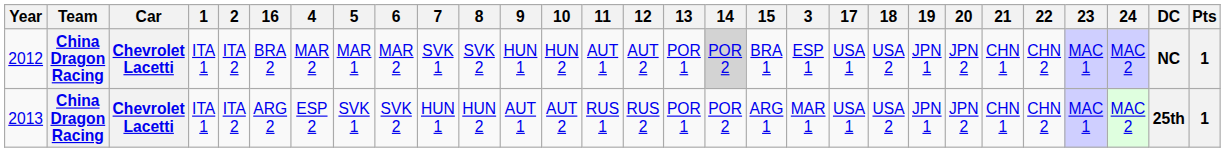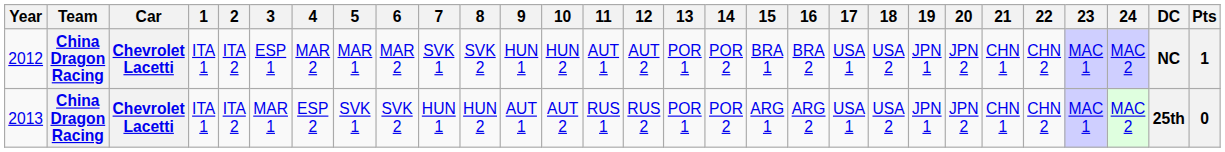columns swapped: 3 <-> 16
2012 | 14: lightgrey background -> no background
2013 | Pts: 1 -> 0
